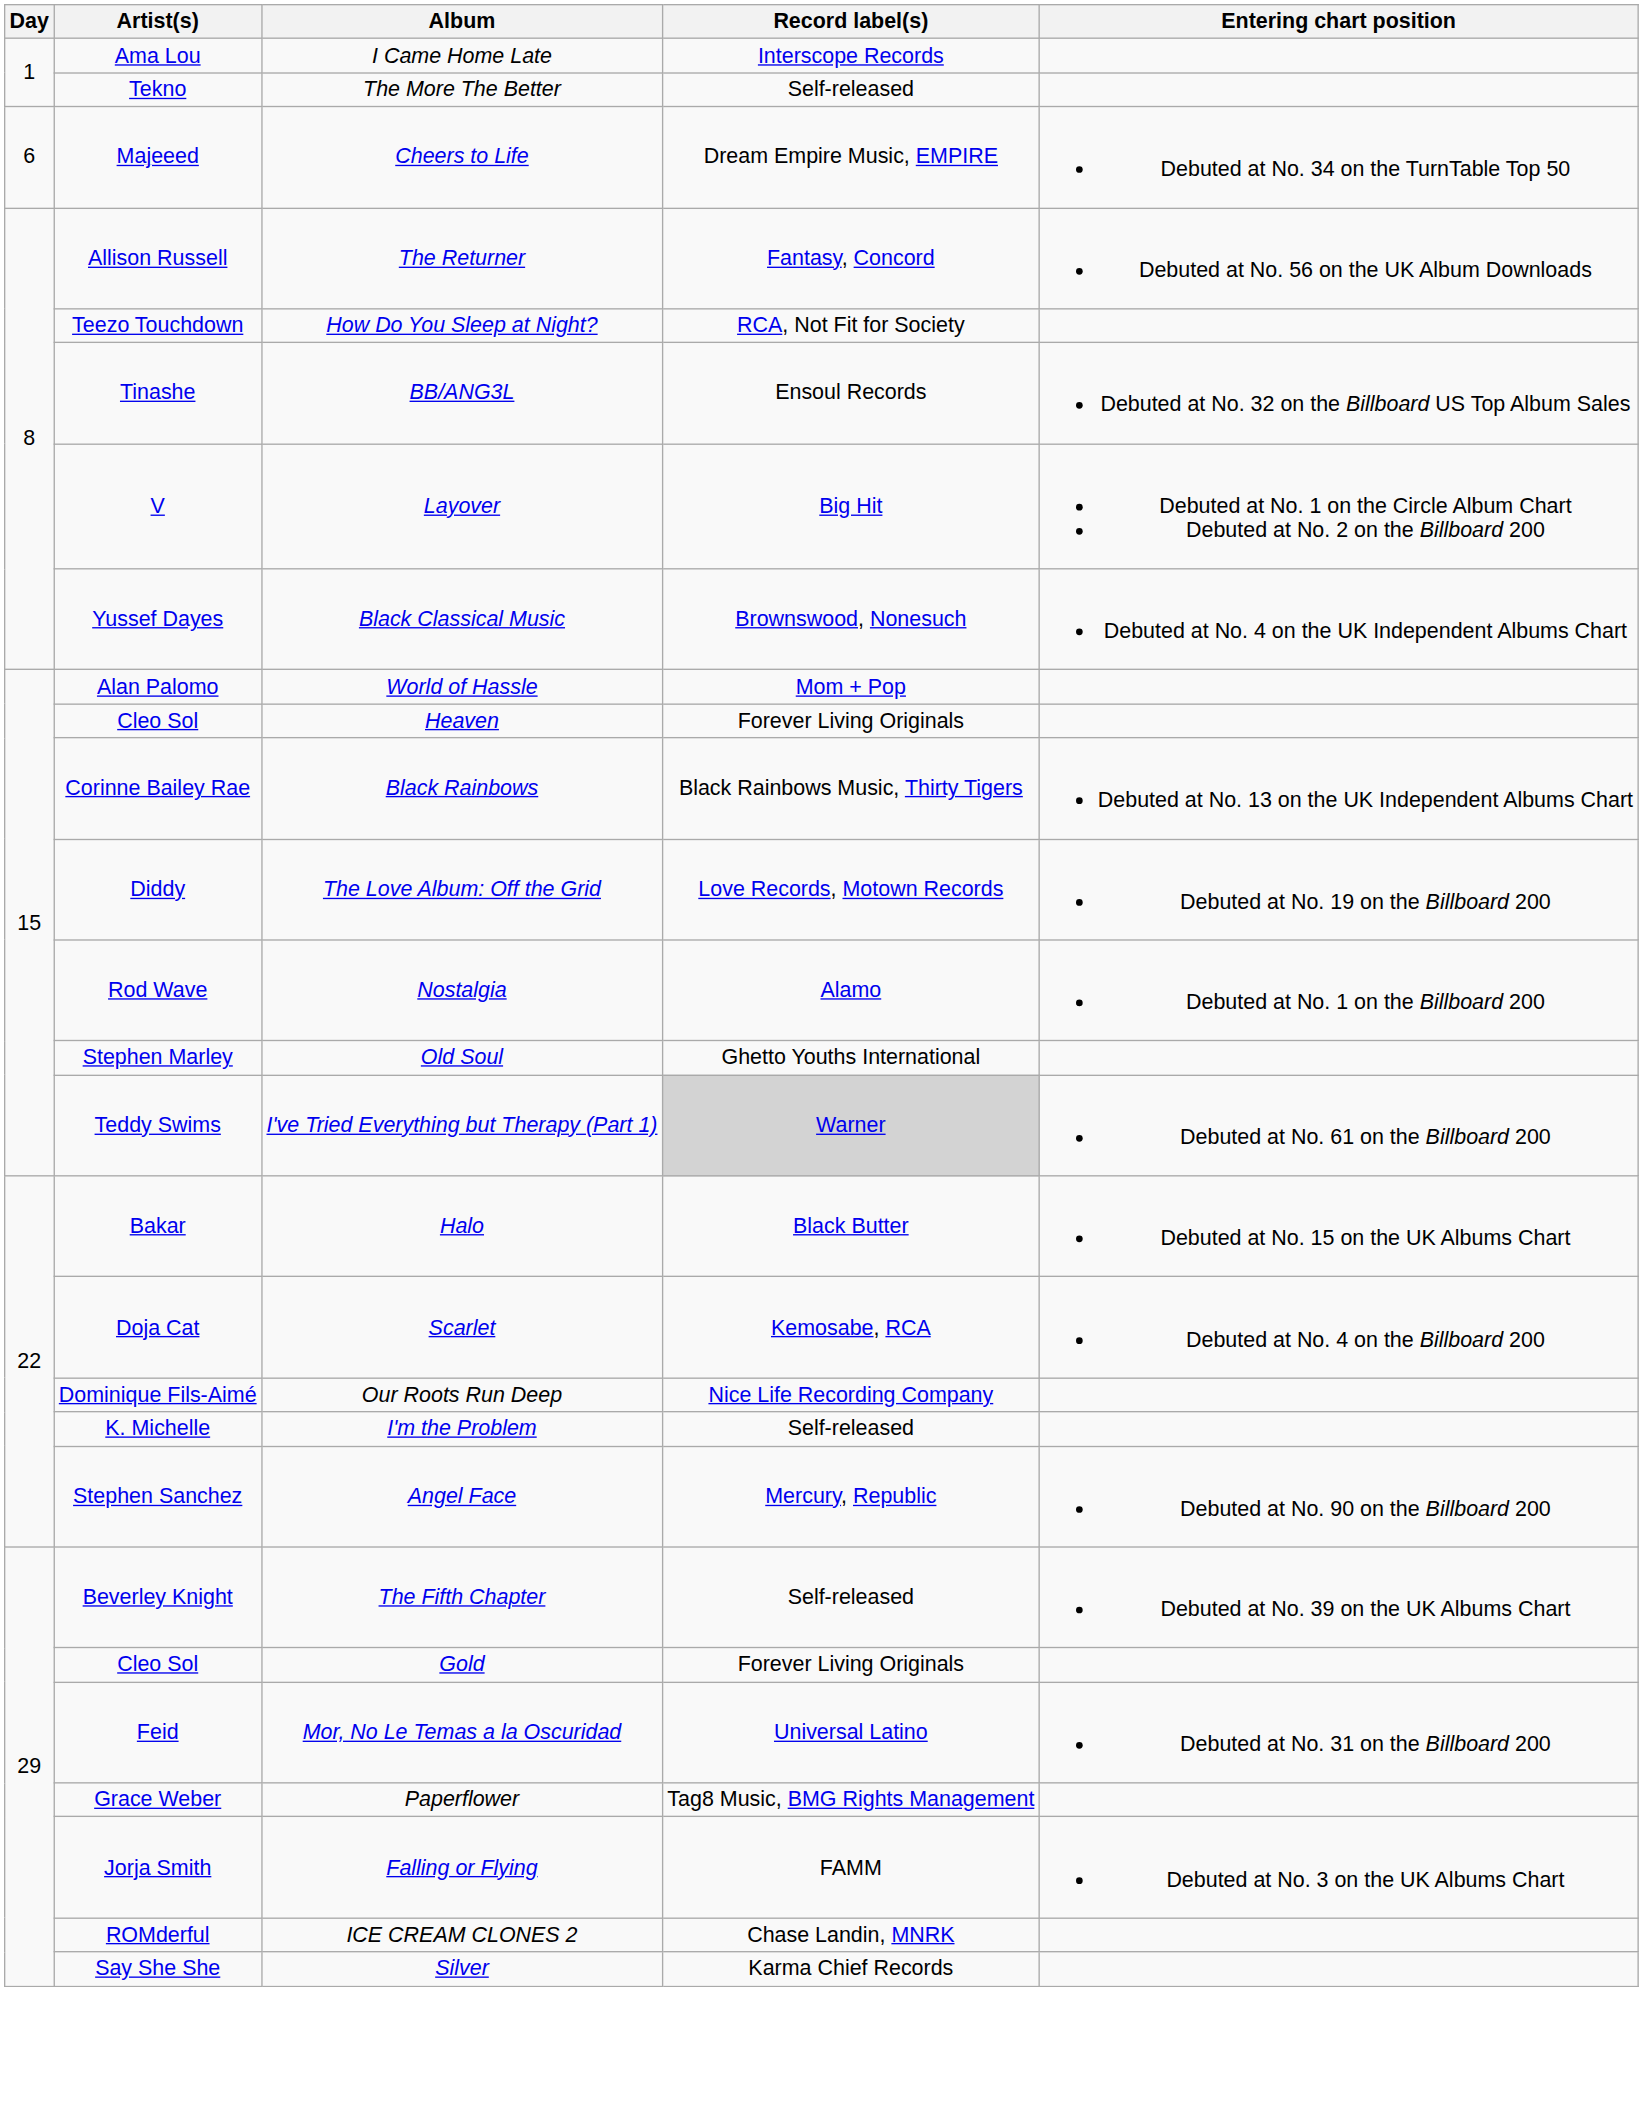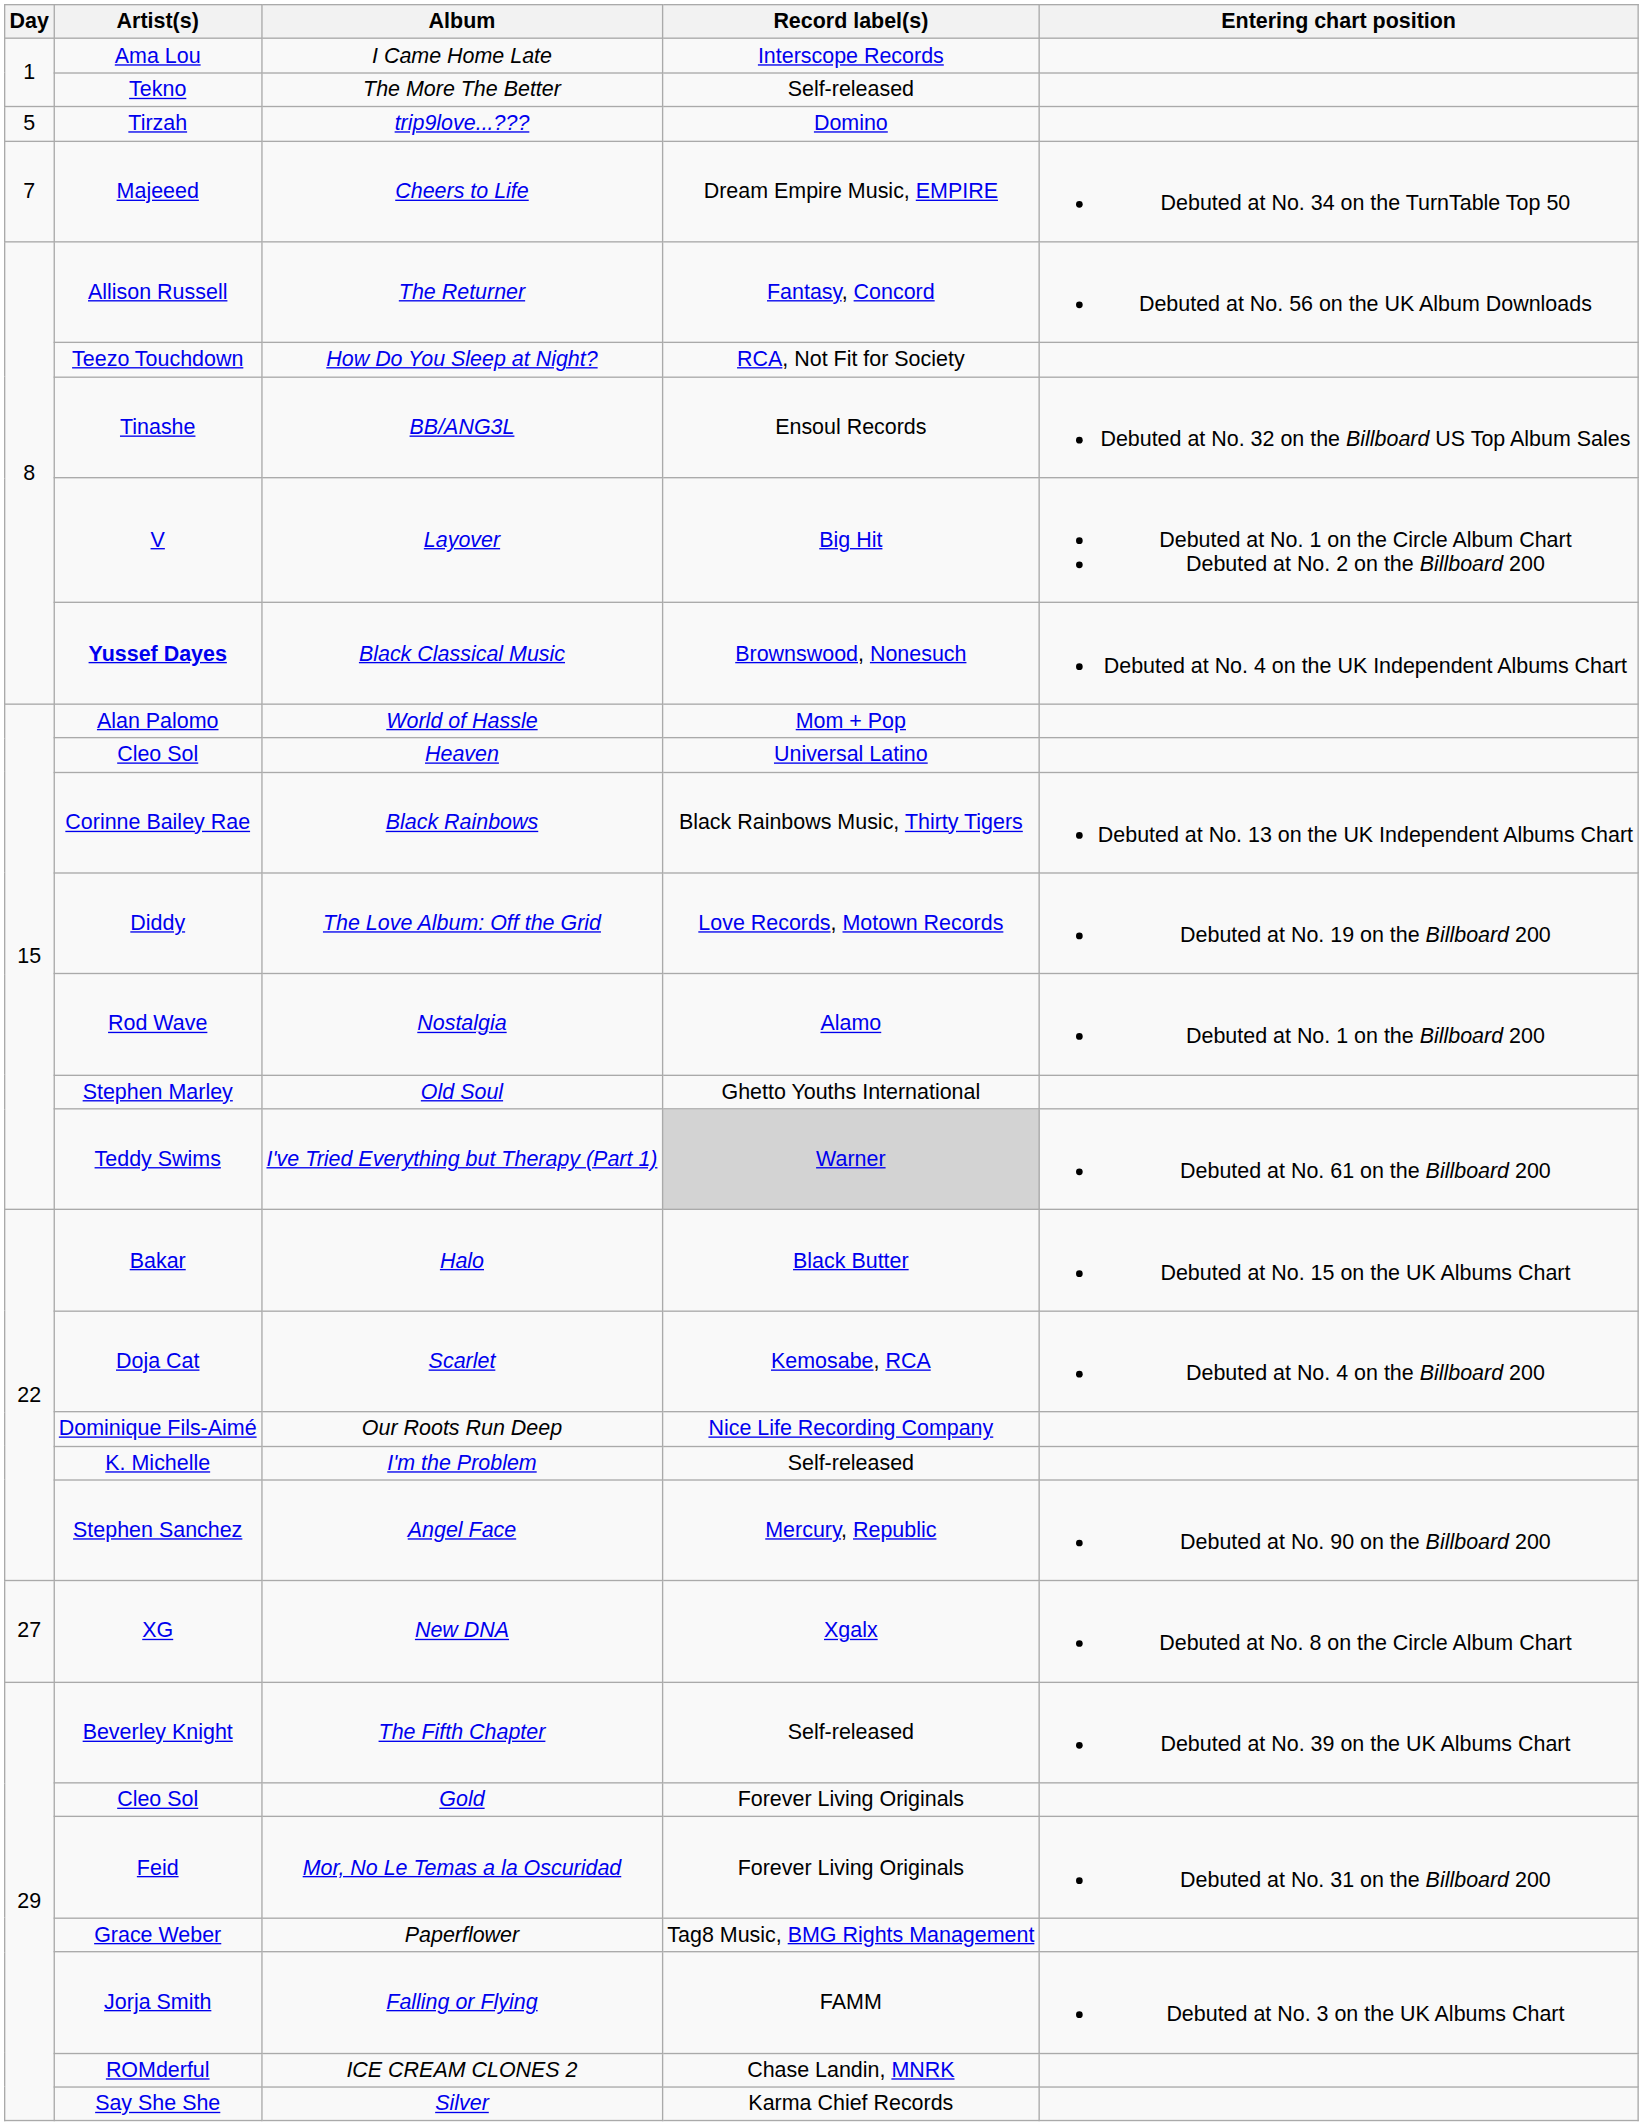+ row: 5 | Tirzah | trip9love...??? | Domino
Cheers to Life | Day: 6 -> 7
Black Classical Music | Artist(s): normal -> bold
Heaven | Record label(s): Forever Living Originals -> Universal Latino
+ row: 27 | XG | New DNA | Xgalx | Debuted at No. 8 on the Circle Album Chart
Mor, No Le Temas a la Oscuridad | Record label(s): Universal Latino -> Forever Living Originals
